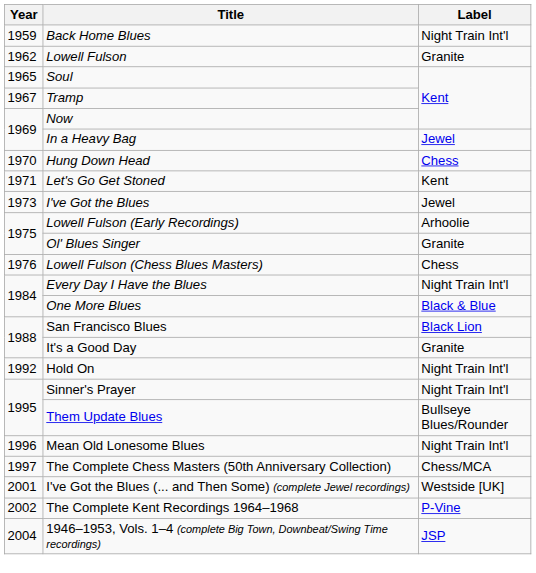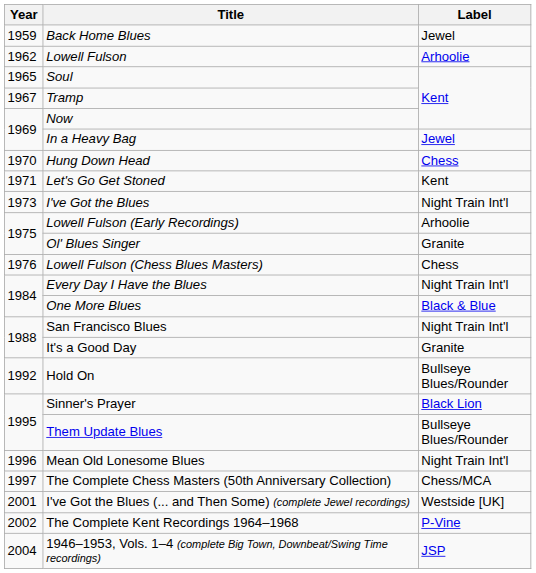Back Home Blues | Label: Night Train Int'l -> Jewel
Lowell Fulson | Label: Granite -> Arhoolie
I've Got the Blues | Label: Jewel -> Night Train Int'l
San Francisco Blues | Label: Black Lion -> Night Train Int'l
Hold On | Label: Night Train Int'l -> Bullseye Blues/Rounder
Sinner's Prayer | Label: Night Train Int'l -> Black Lion
